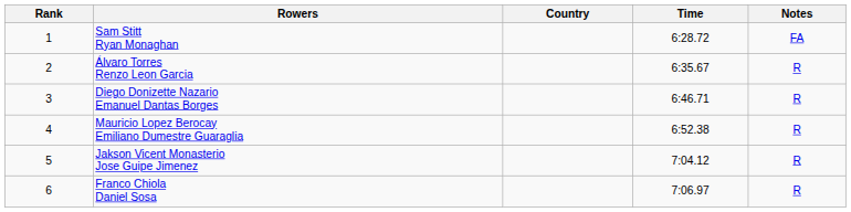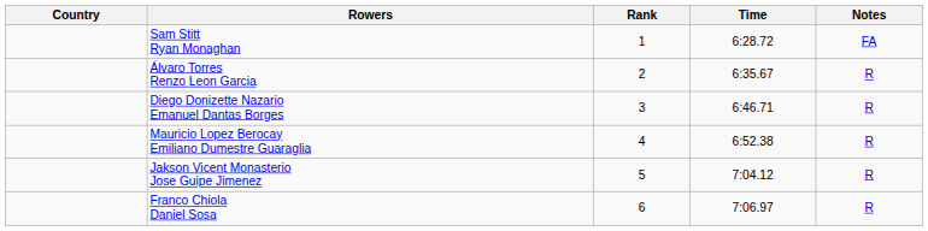columns swapped: Rank <-> Country
